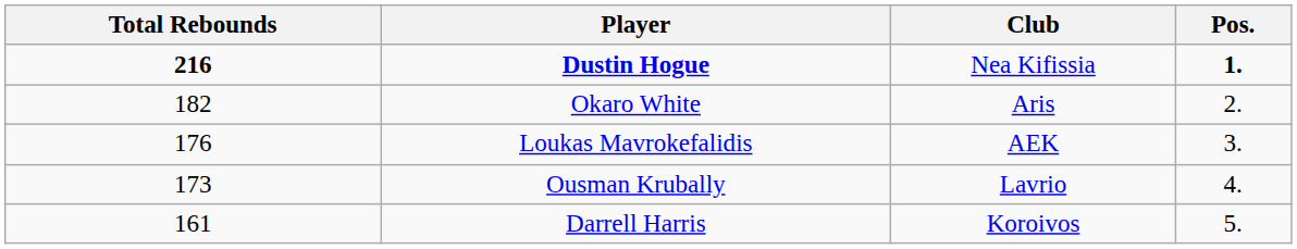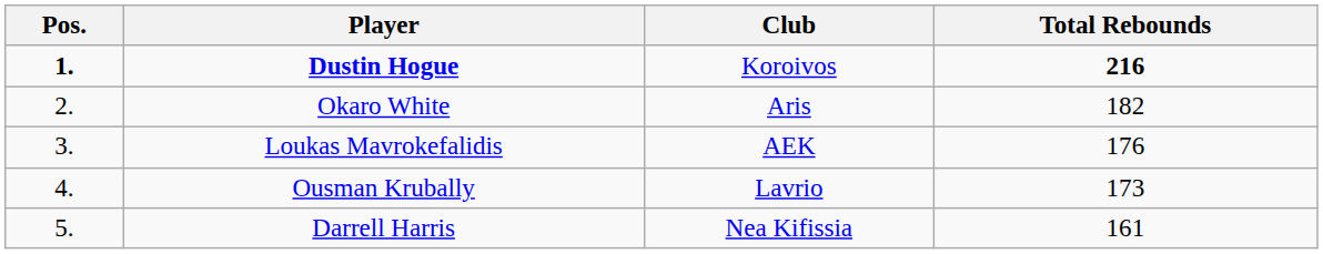columns swapped: Pos. <-> Total Rebounds
Dustin Hogue | Club: Nea Kifissia -> Koroivos
Darrell Harris | Club: Koroivos -> Nea Kifissia
